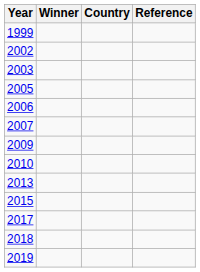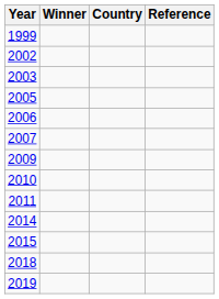+ row: 2011
- row: 2013
+ row: 2014
- row: 2017
